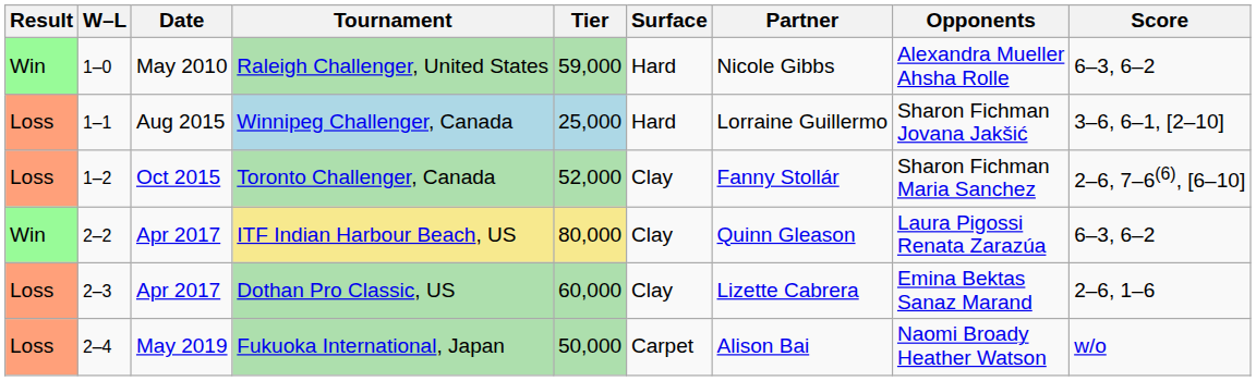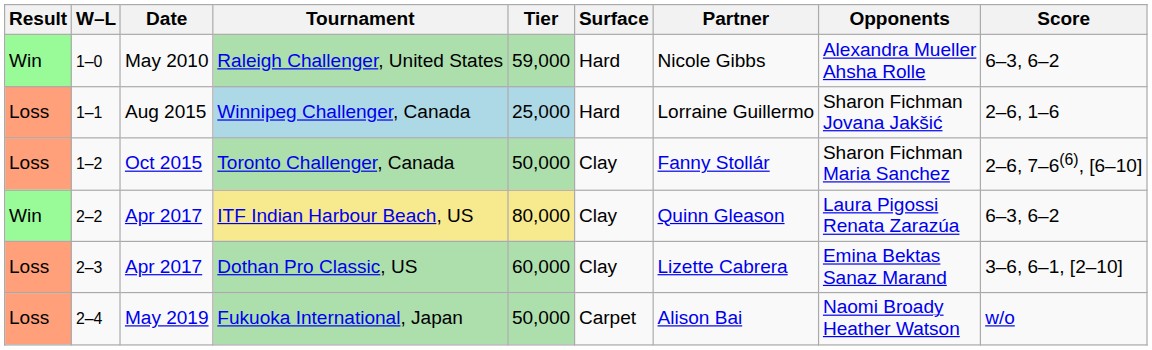Winnipeg Challenger, Canada | Score: 3–6, 6–1, [2–10] -> 2–6, 1–6
Toronto Challenger, Canada | Tier: 52,000 -> 50,000
Dothan Pro Classic, US | Score: 2–6, 1–6 -> 3–6, 6–1, [2–10]
